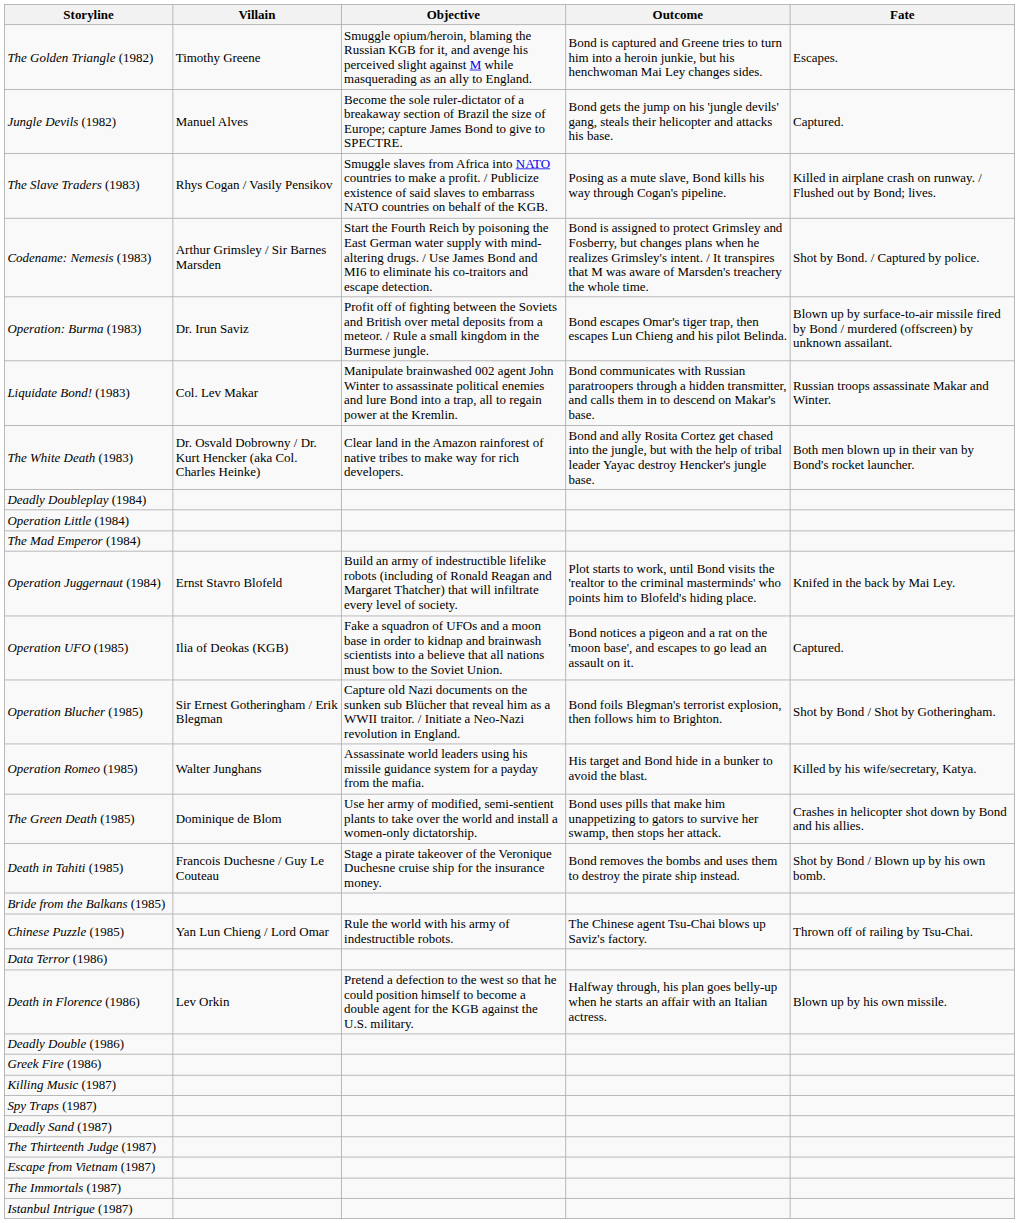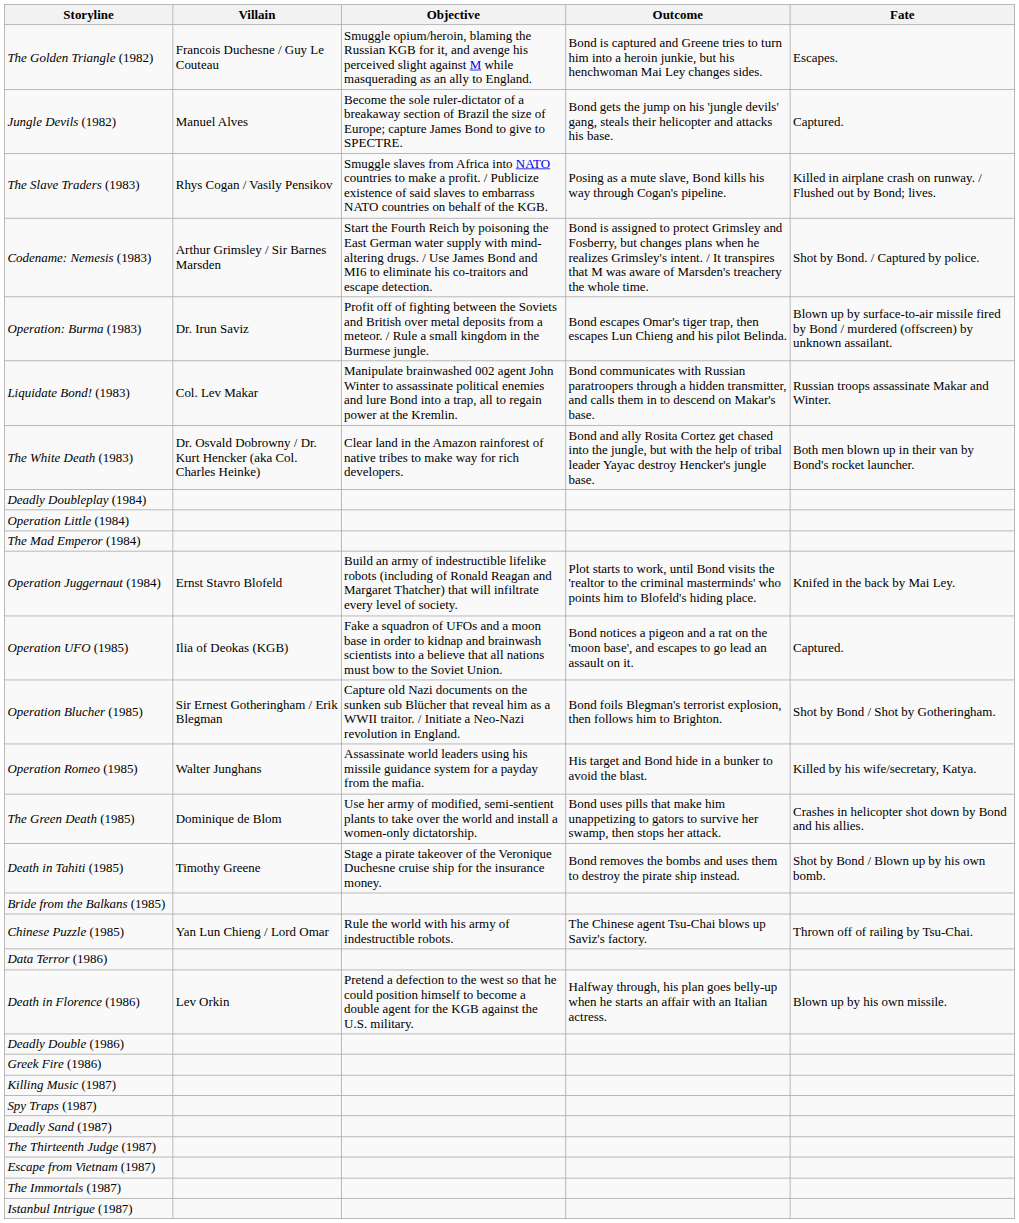The Golden Triangle (1982) | Villain: Timothy Greene -> Francois Duchesne / Guy Le Couteau
Death in Tahiti (1985) | Villain: Francois Duchesne / Guy Le Couteau -> Timothy Greene
